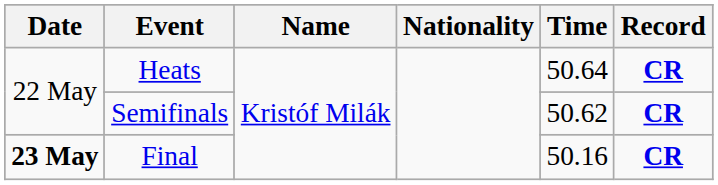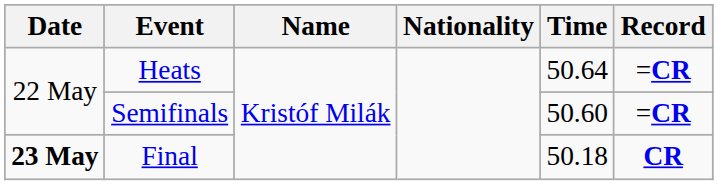Heats | Record: CR -> =CR
Semifinals | Time: 50.62 -> 50.60
Semifinals | Record: CR -> =CR
Final | Time: 50.16 -> 50.18
